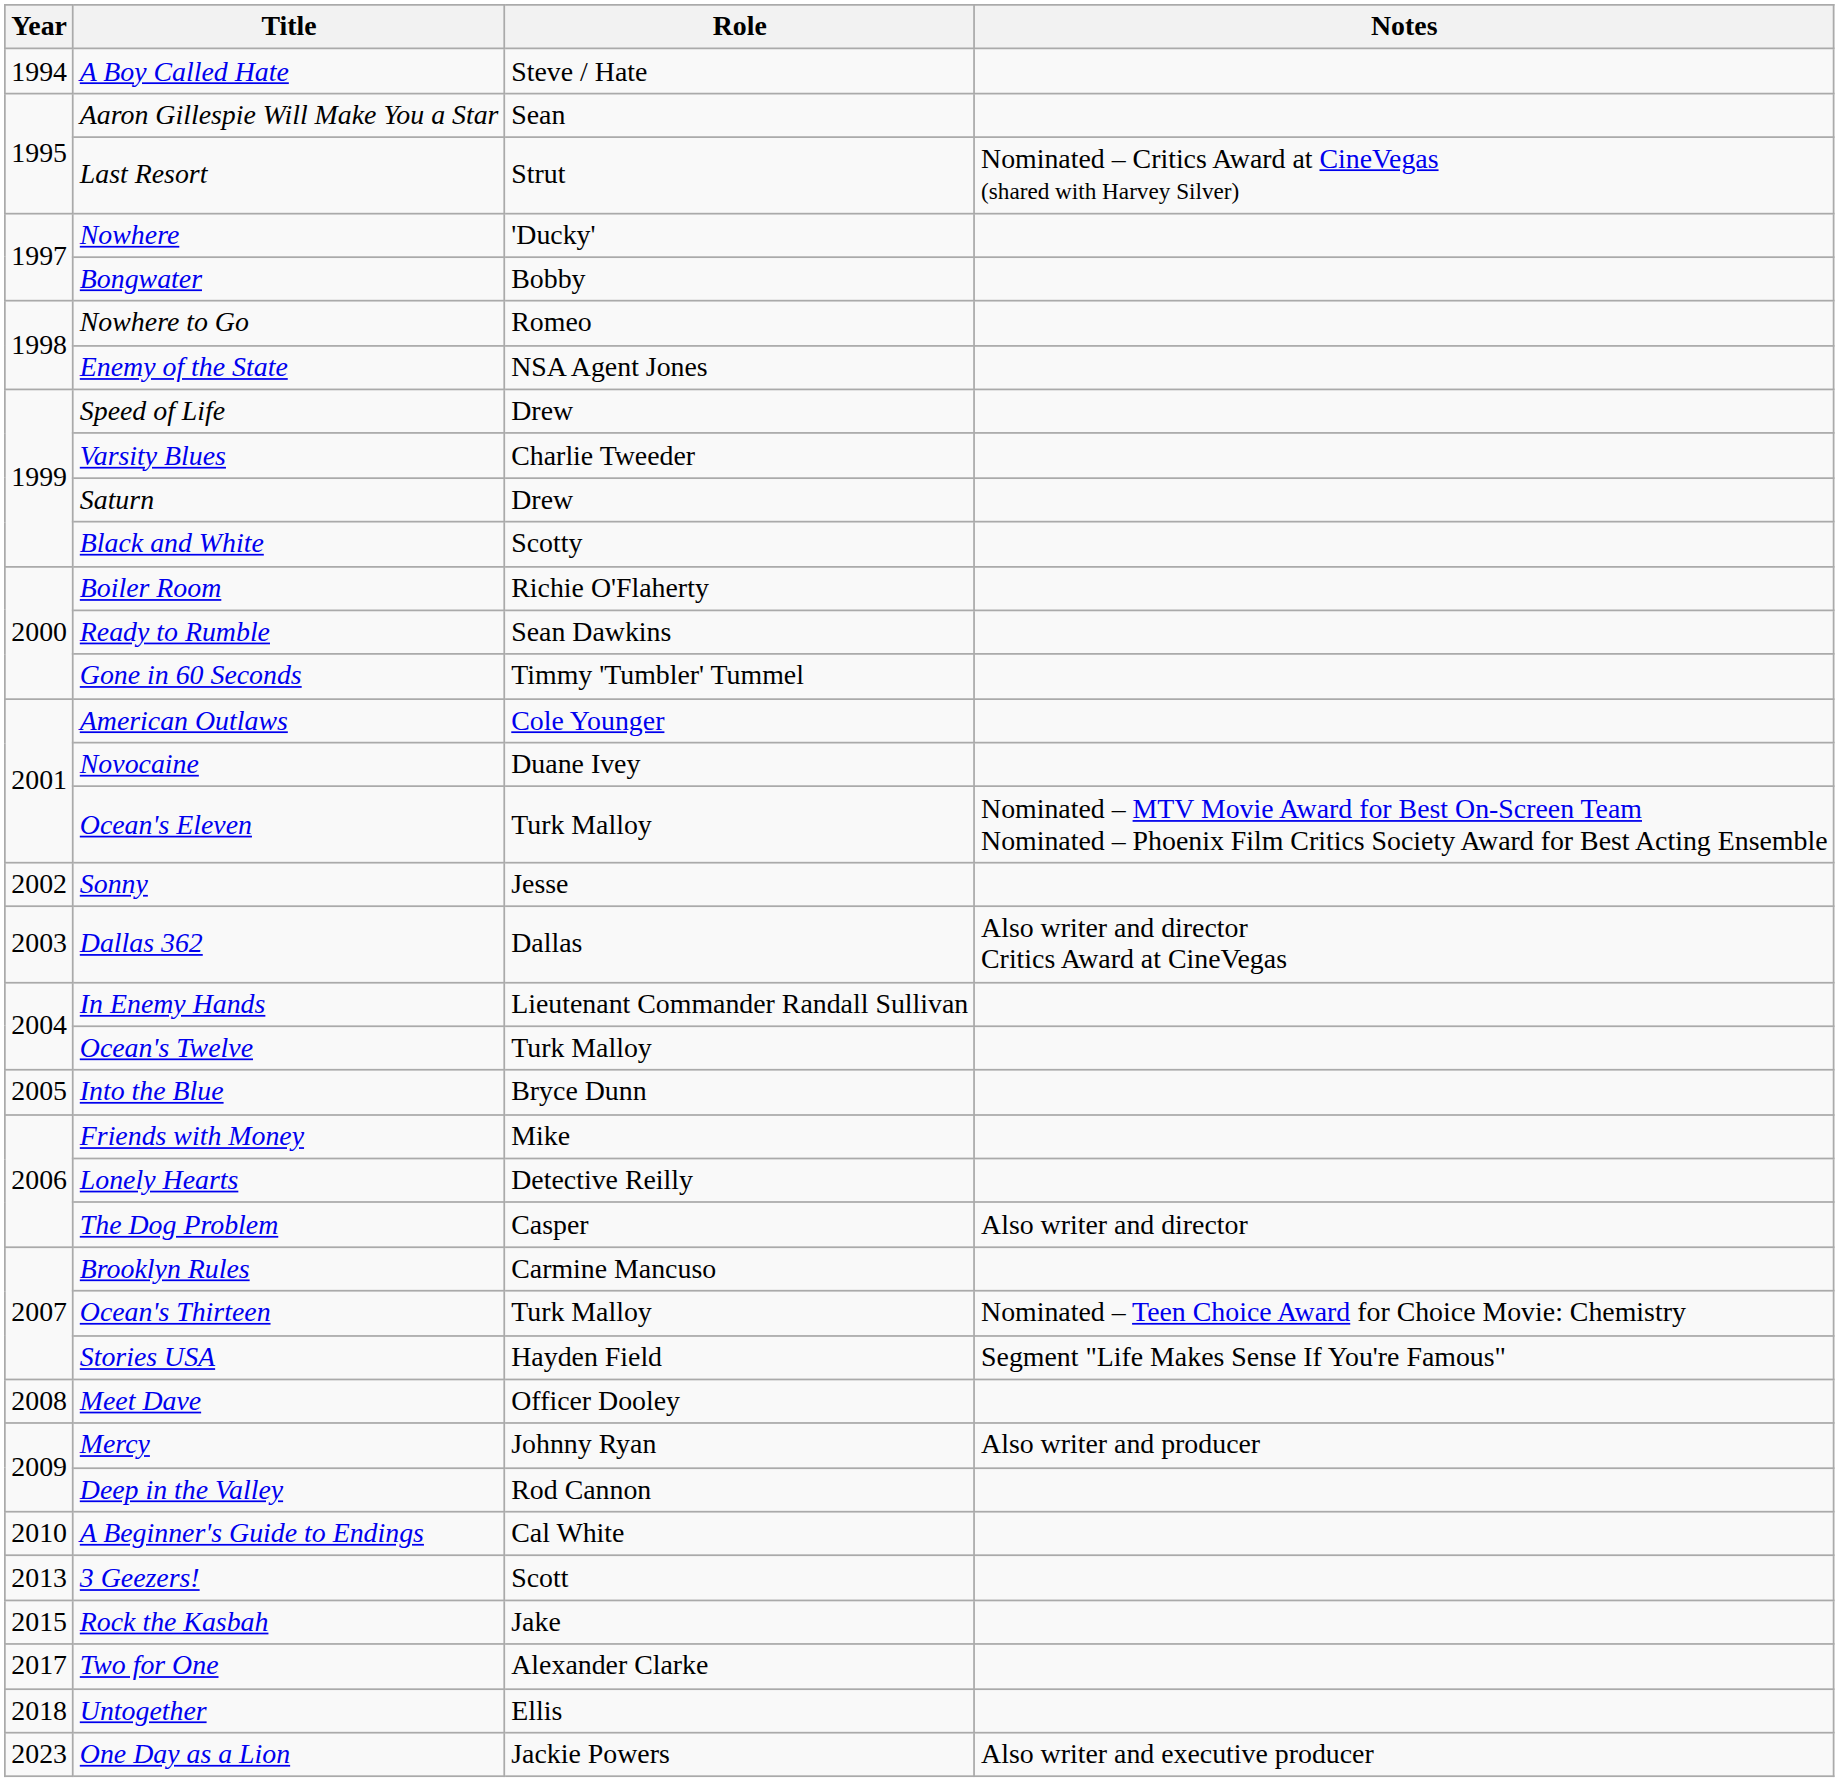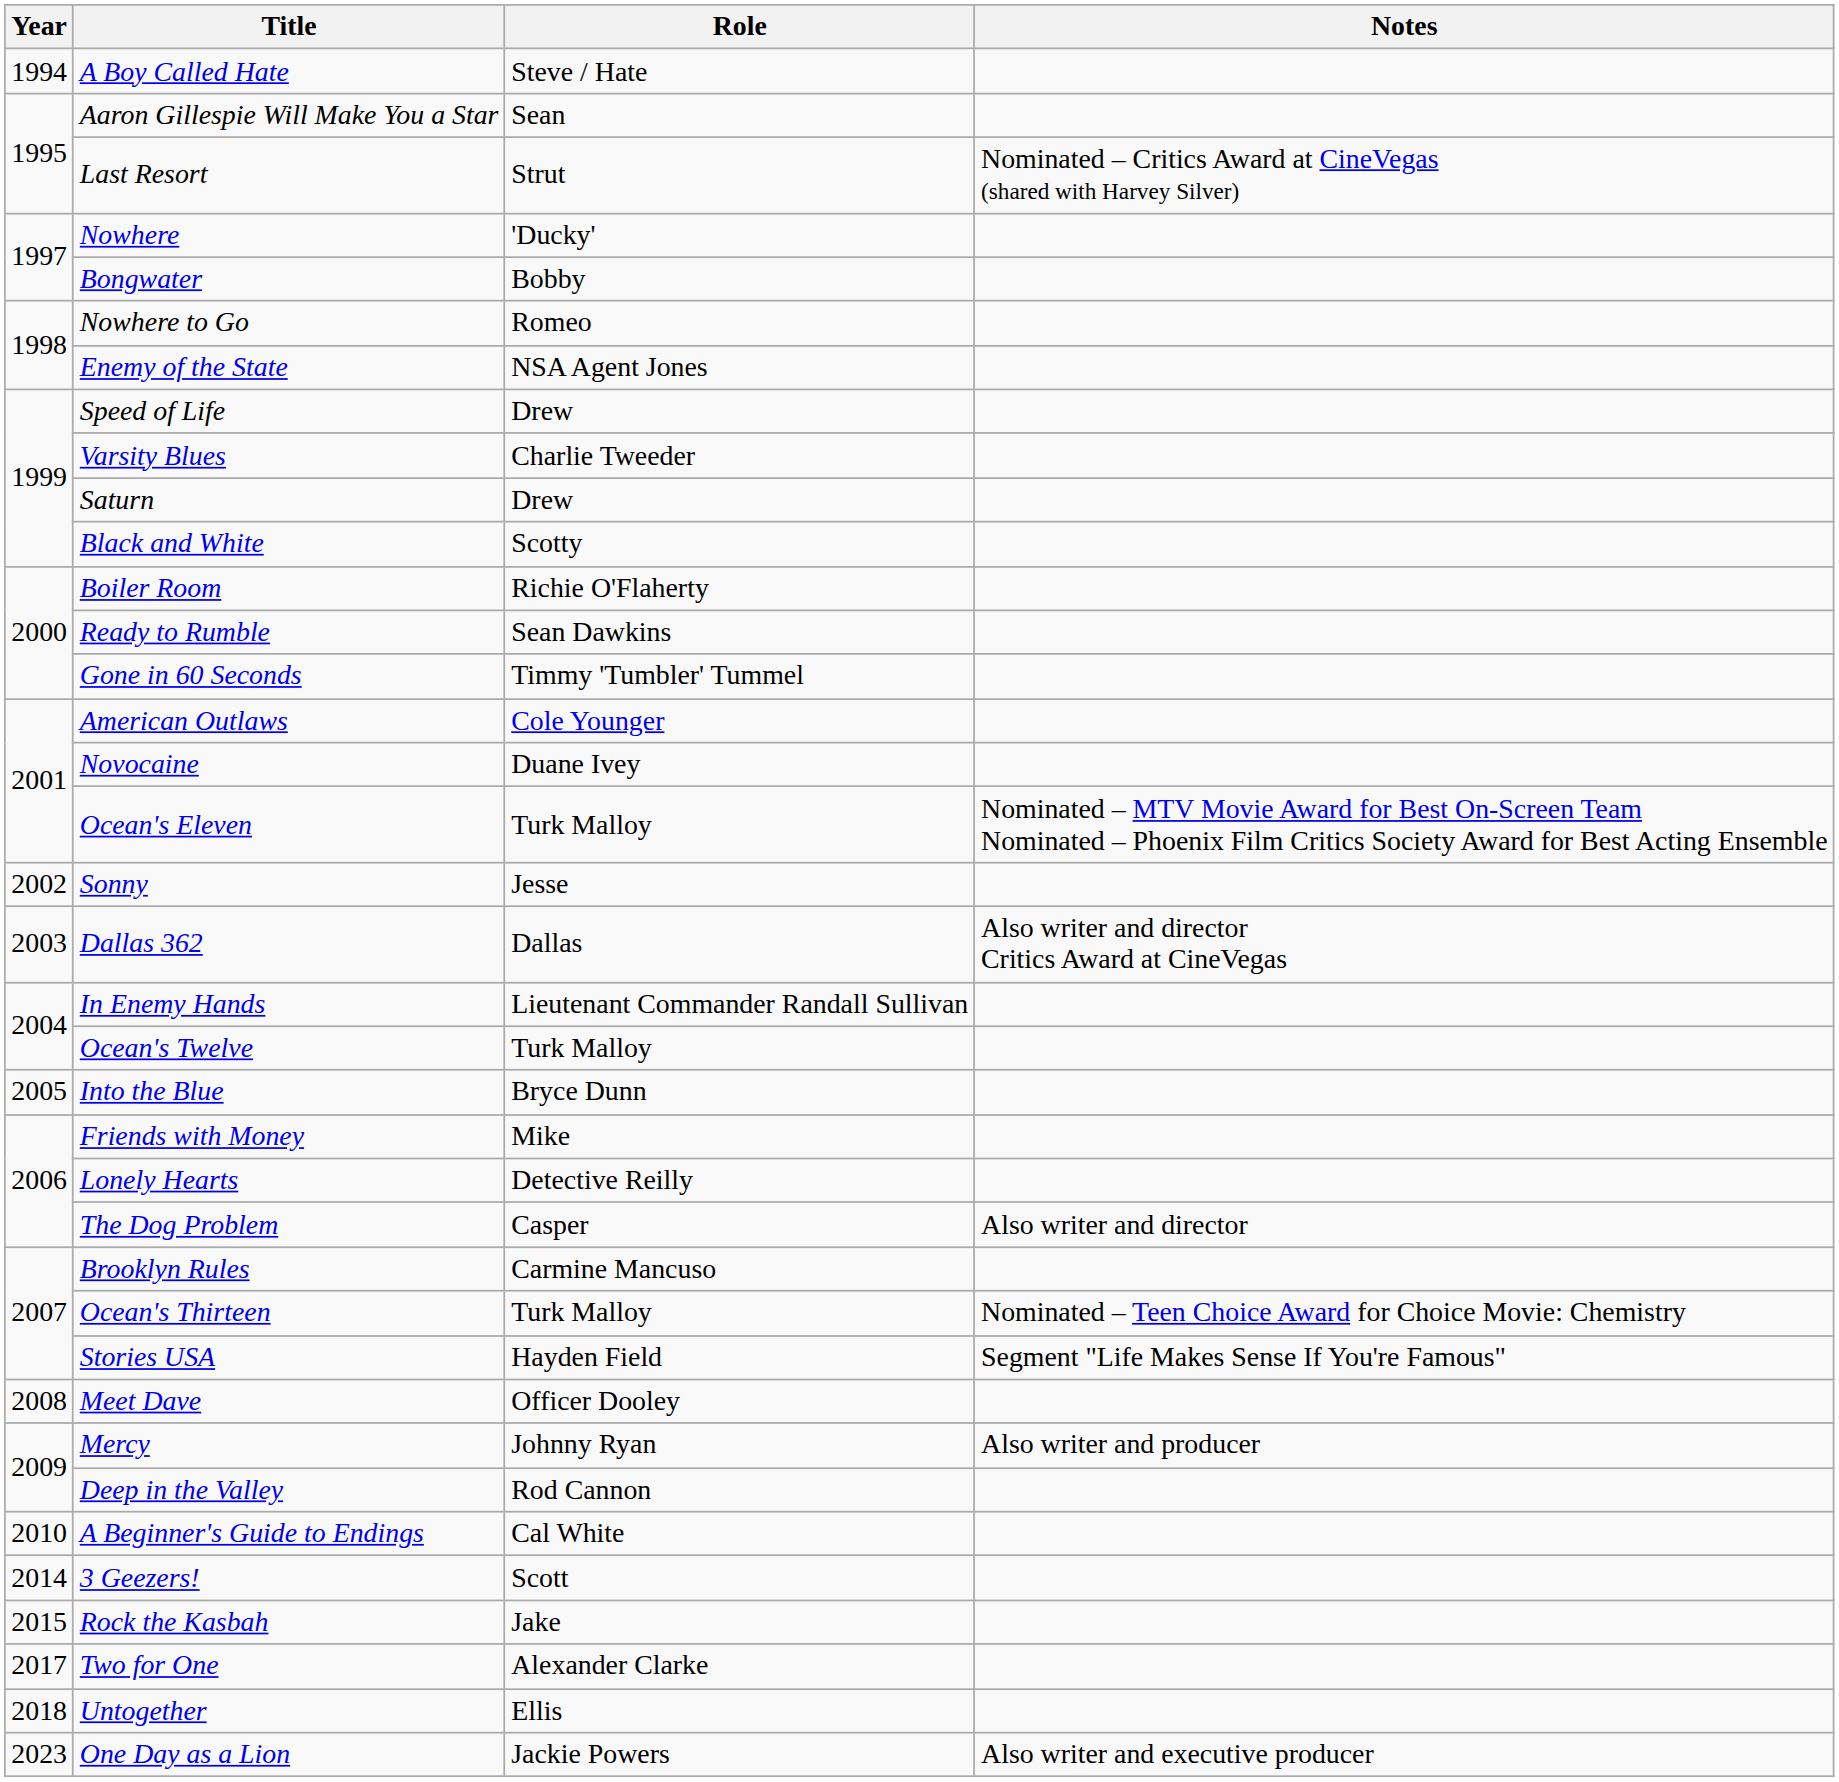3 Geezers! | Year: 2013 -> 2014
